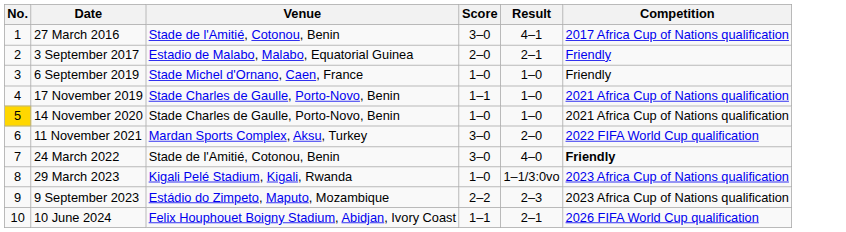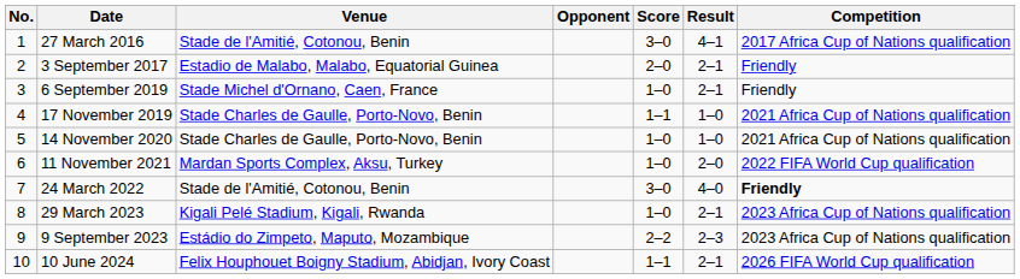+ column: Opponent
6 September 2019 | Result: 1–0 -> 2–1
14 November 2020 | No.: gold background -> no background
11 November 2021 | Score: 3–0 -> 1–0
29 March 2023 | Result: 1–1/3:0vo -> 2–1
